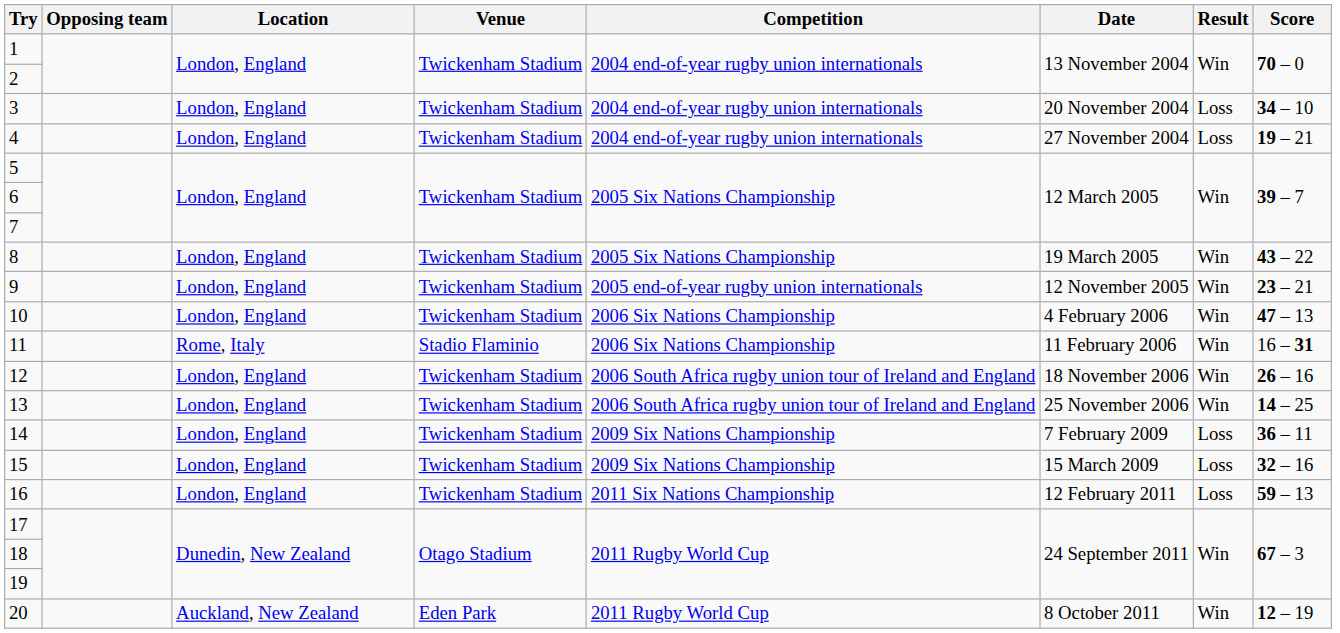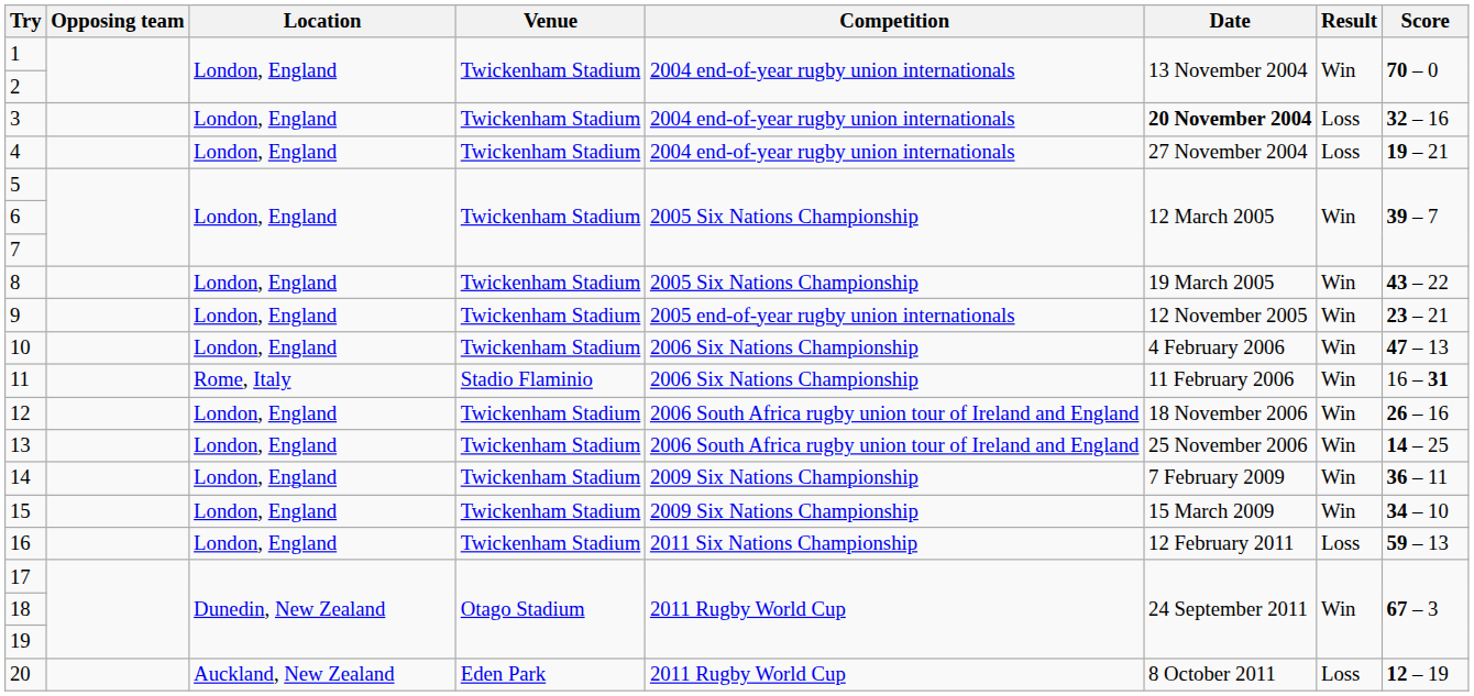3 | Date: normal -> bold
3 | Score: 34 – 10 -> 32 – 16
14 | Result: Loss -> Win
15 | Result: Loss -> Win
15 | Score: 32 – 16 -> 34 – 10
20 | Result: Win -> Loss
